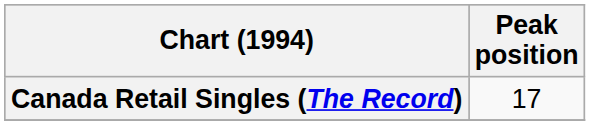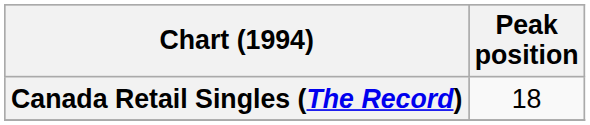Canada Retail Singles (The Record) | Peak position: 17 -> 18
